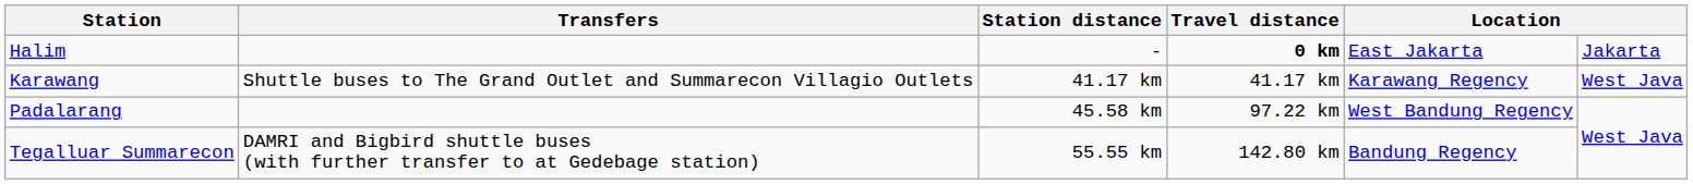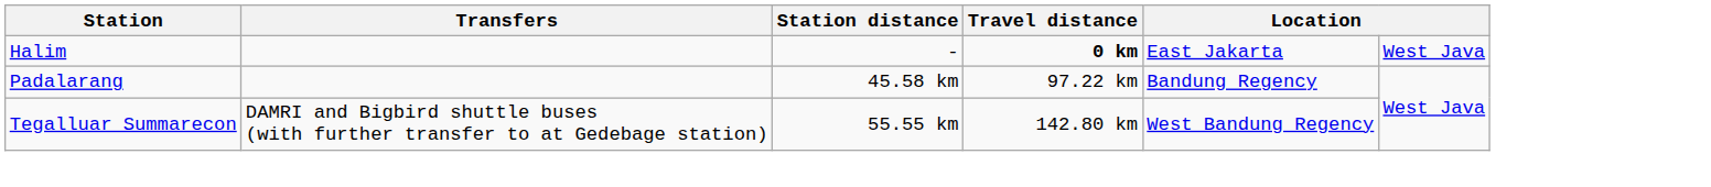Halim | column 6: Jakarta -> West Java
- row: Karawang | Shuttle buses to The Grand Outlet and Summarecon Villagio Outlets | 41.17 km | 41.17 km | Karawang Regency | West Java
Padalarang | column 5: West Bandung Regency -> Bandung Regency
Tegalluar Summarecon | column 5: Bandung Regency -> West Bandung Regency
